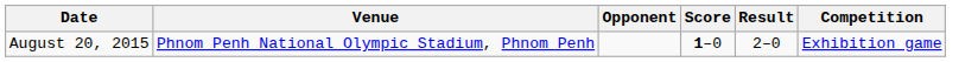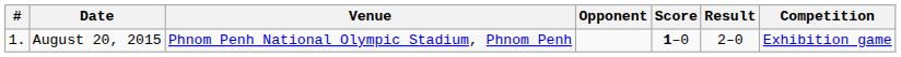+ column: # | 1.
